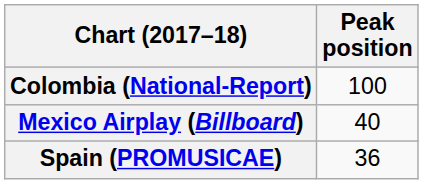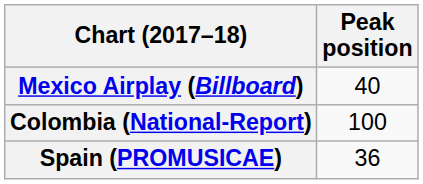rows swapped: Colombia (National-Report) <-> Mexico Airplay (Billboard)
